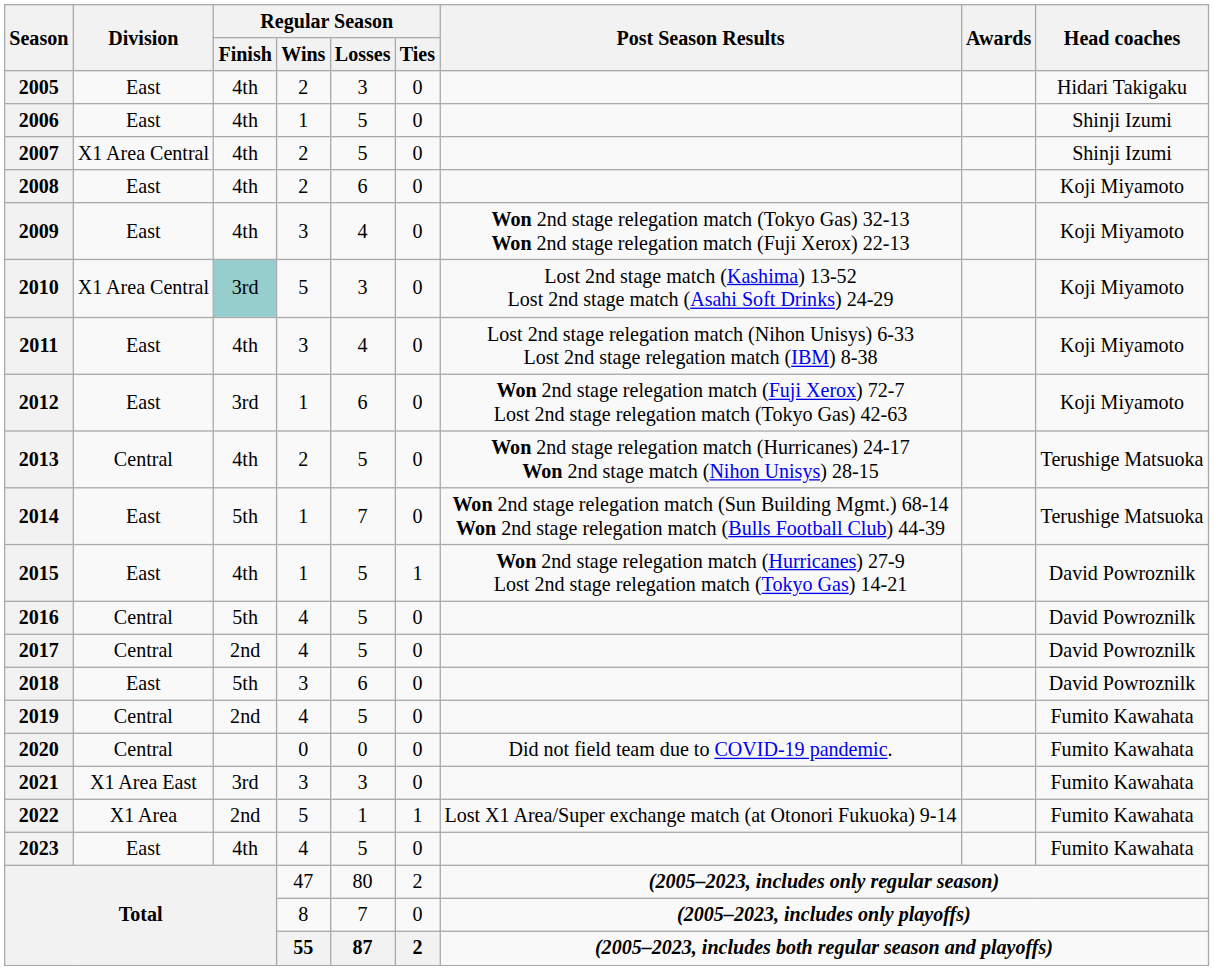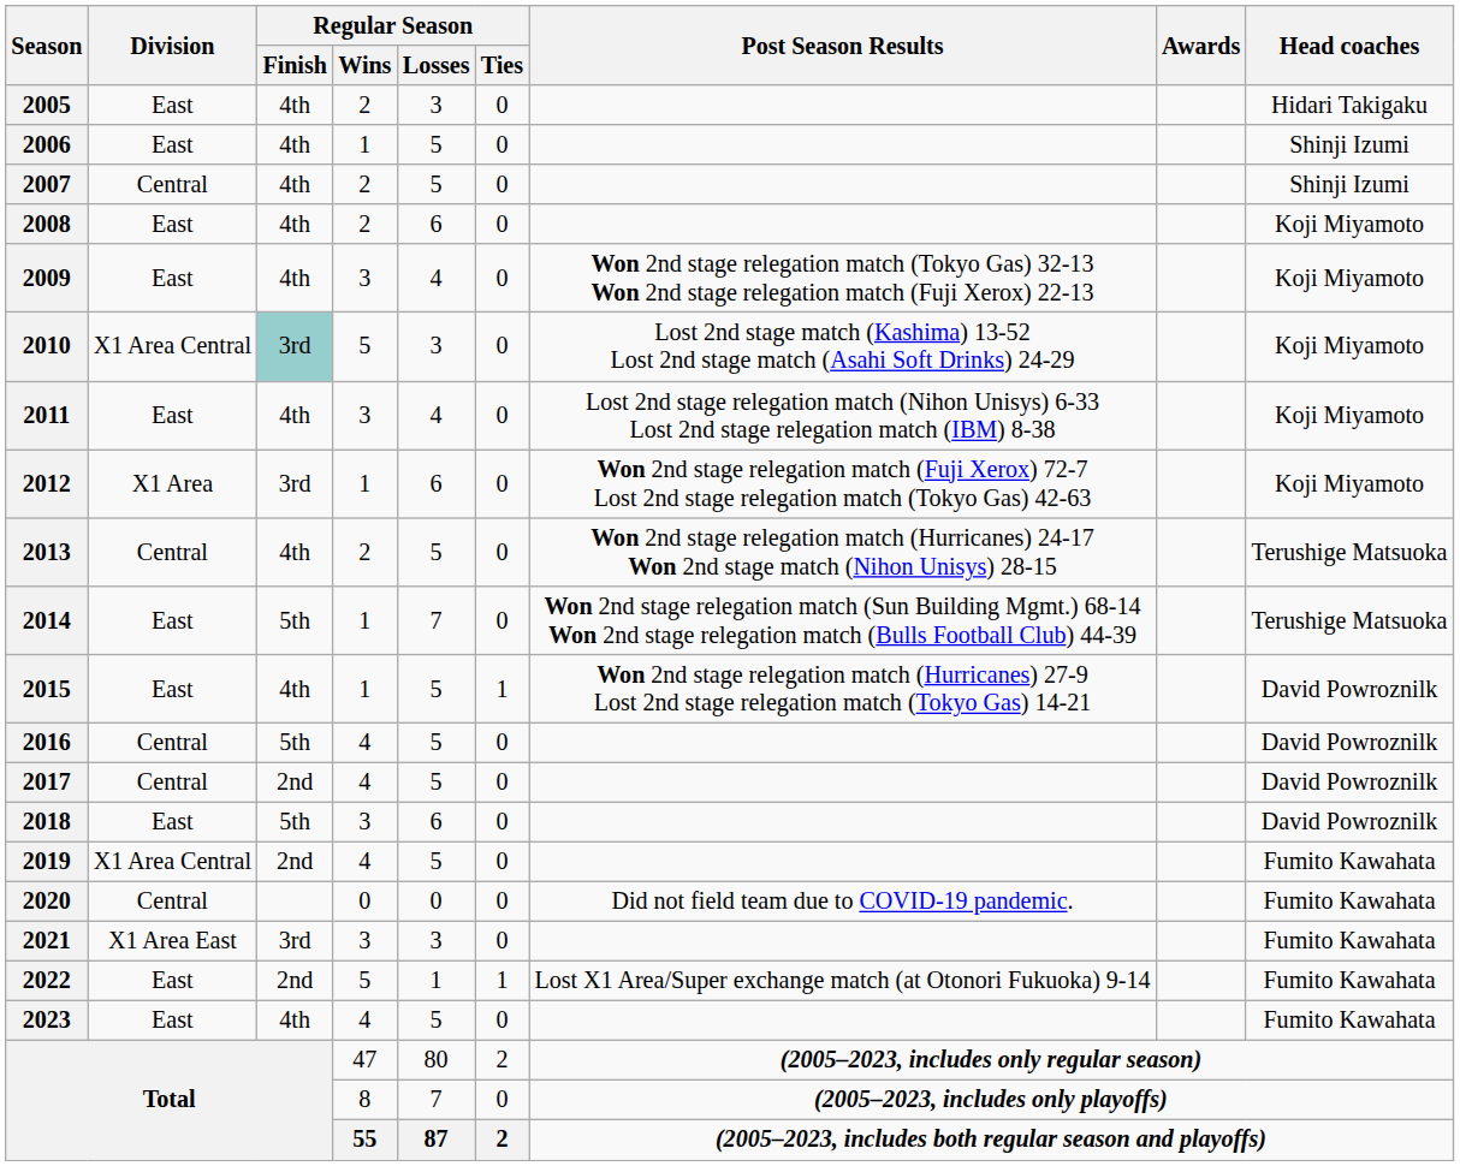2007 | Division: X1 Area Central -> Central
2012 | Division: East -> X1 Area
2019 | Division: Central -> X1 Area Central
2022 | Division: X1 Area -> East
